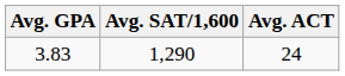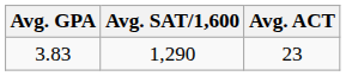3.83 | Avg. ACT: 24 -> 23
